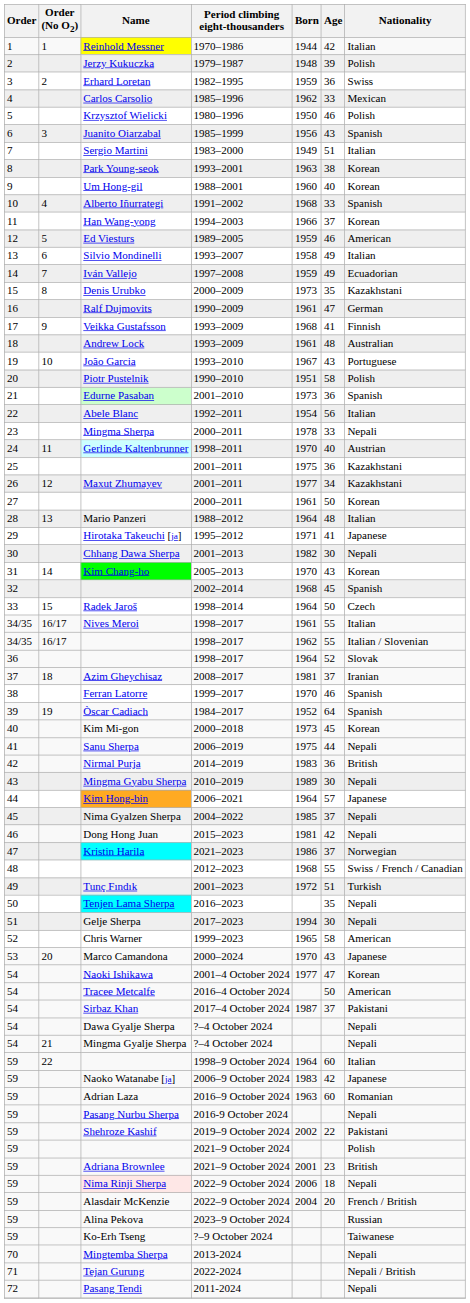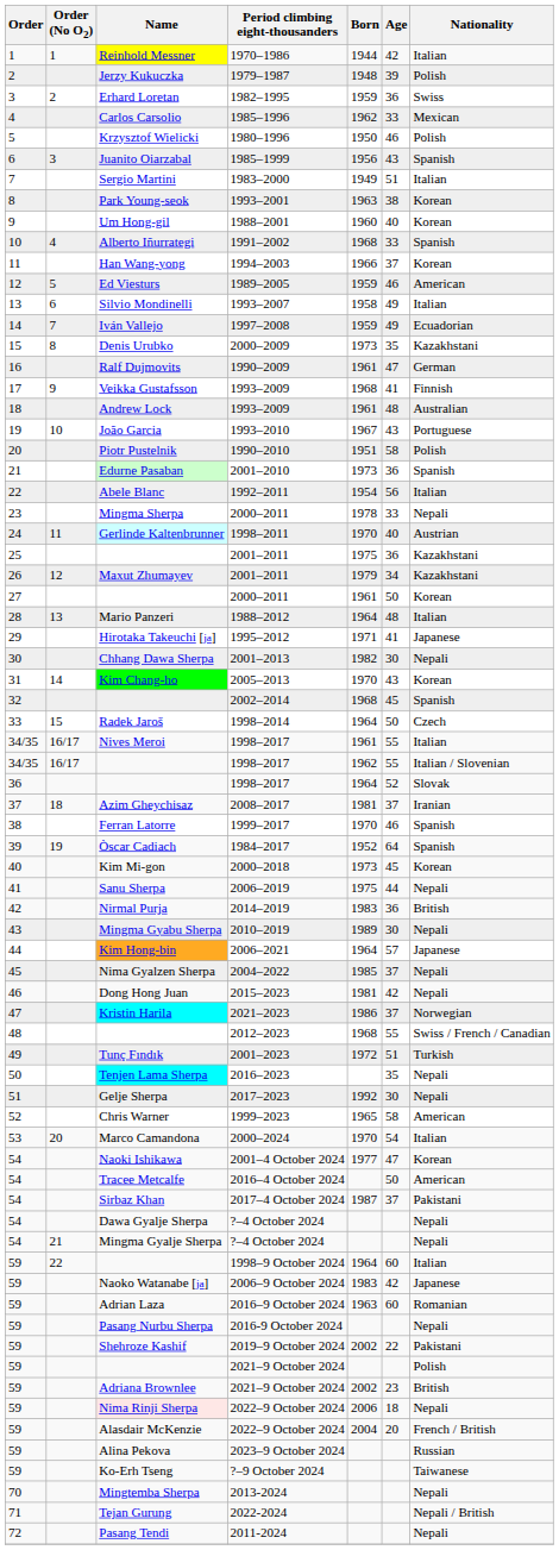Maxut Zhumayev | Born: 1977 -> 1979
Gelje Sherpa | Born: 1994 -> 1992
Marco Camandona | Age: 43 -> 54
Marco Camandona | Nationality: Japanese -> Italian
Adriana Brownlee | Born: 2001 -> 2002
